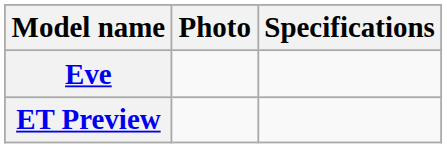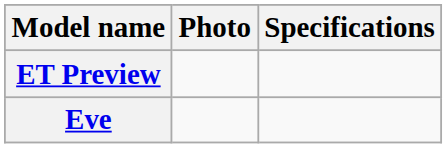rows swapped: Eve <-> ET Preview
